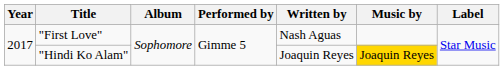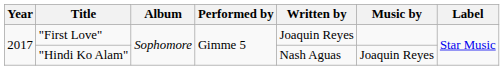"First Love" | Written by: Nash Aguas -> Joaquin Reyes
"Hindi Ko Alam" | Written by: Joaquin Reyes -> Nash Aguas
"Hindi Ko Alam" | Music by: gold background -> no background
